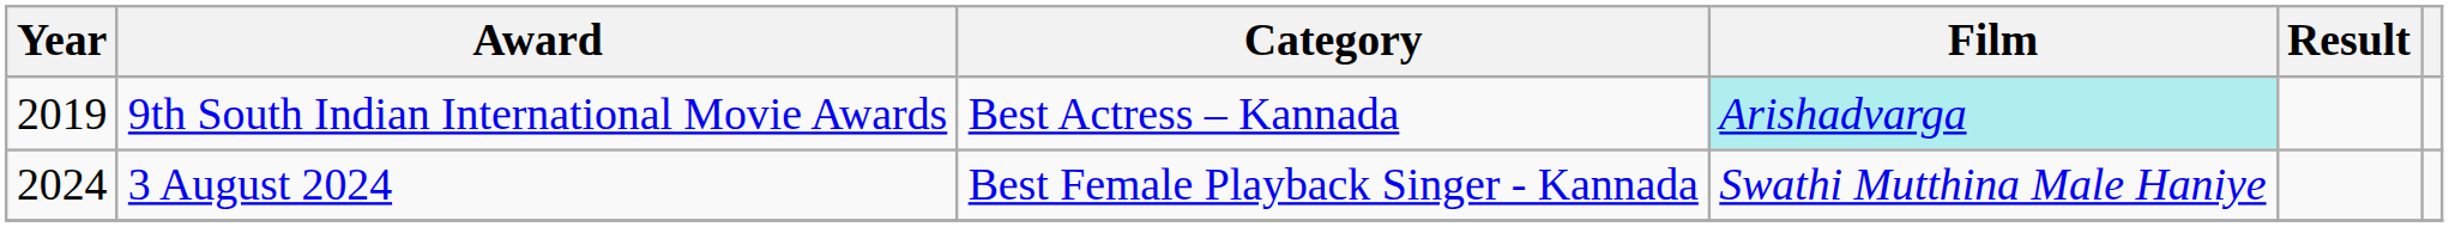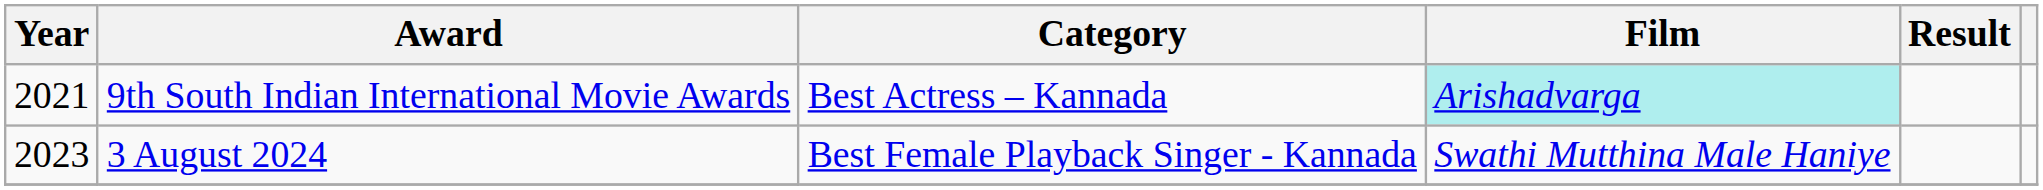9th South Indian International Movie Awards | Year: 2019 -> 2021
3 August 2024 | Year: 2024 -> 2023
